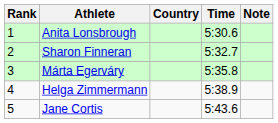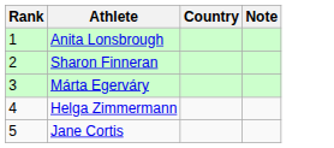- column: Time | 5:30.6 | 5:32.7 | 5:35.8 | 5:38.9 | 5:43.6
